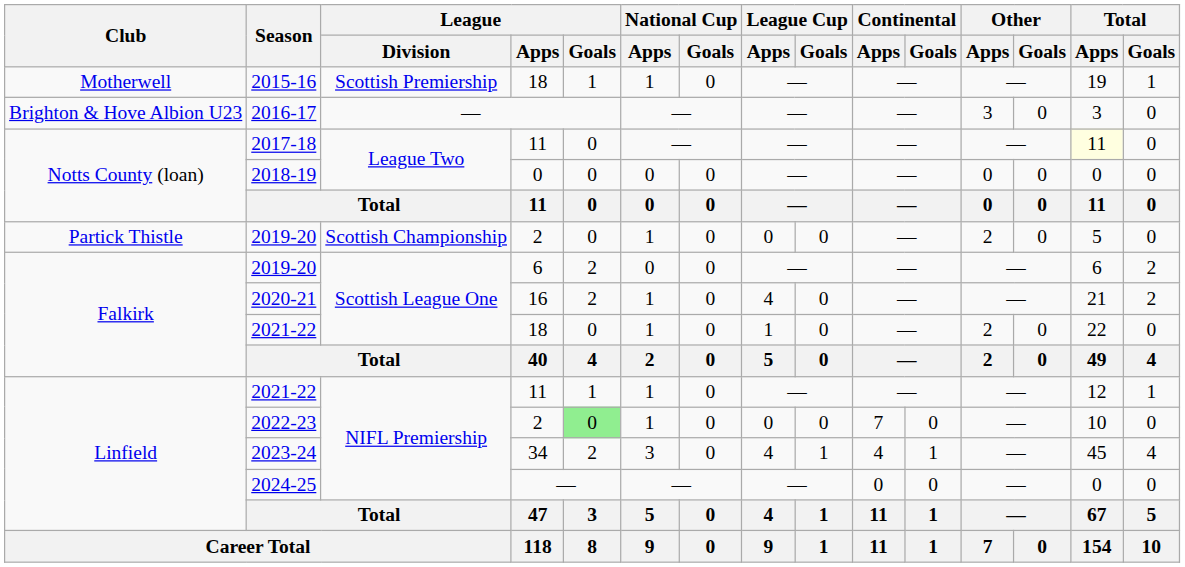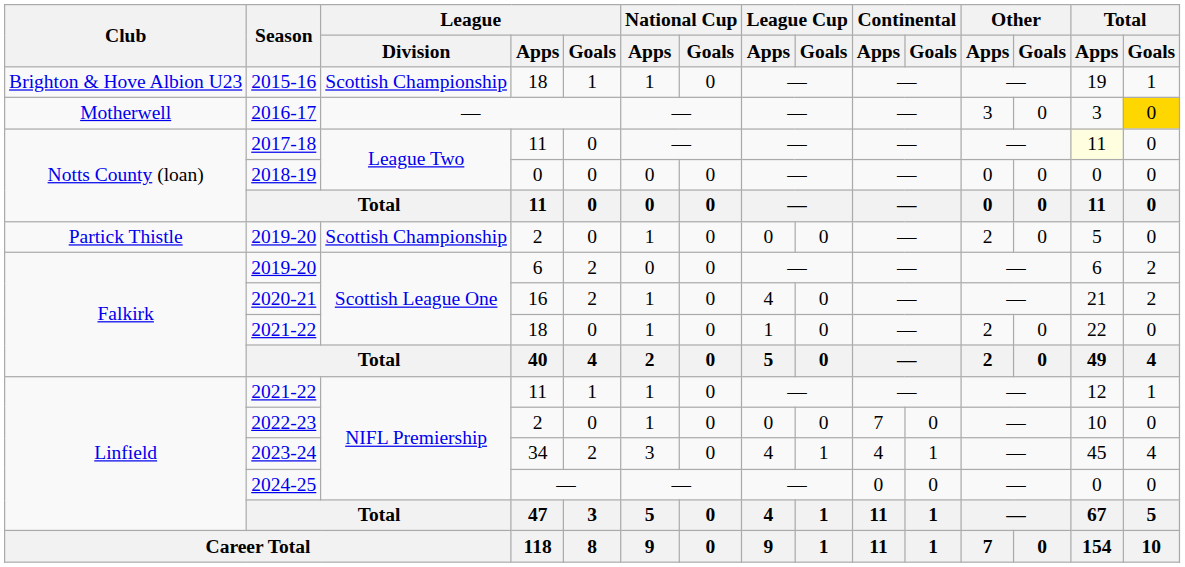2015-16 | Club: Motherwell -> Brighton & Hove Albion U23
2015-16 | League / Division: Scottish Premiership -> Scottish Championship
2016-17 | Club: Brighton & Hove Albion U23 -> Motherwell
2016-17 | Total / Goals: no background -> gold background
2022-23 | League / Goals: lightgreen background -> no background
